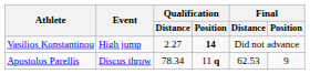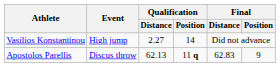Vasilios Konstantinou | Qualification / Position: bold -> normal
Apostolos Parellis | Qualification / Distance: 78.34 -> 62.13
Apostolos Parellis | Final / Distance: 62.53 -> 62.83
